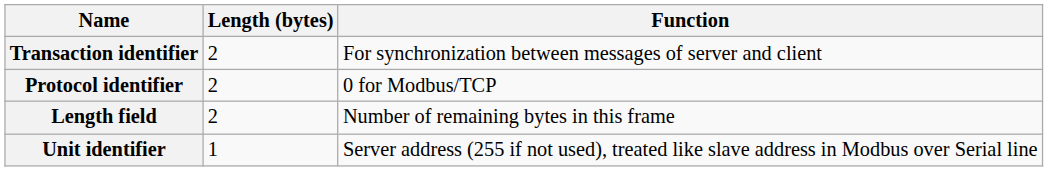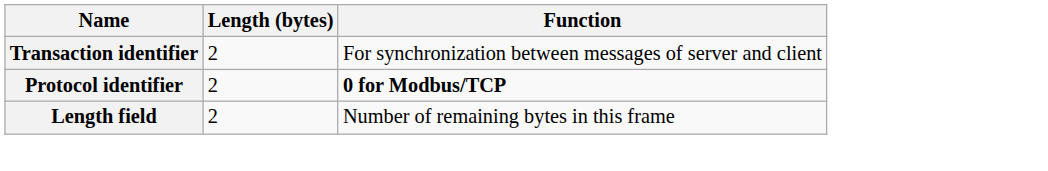Protocol identifier | Function: normal -> bold
- row: Unit identifier | 1 | Server address (255 if not used), treated like slave address in Modbus over Serial line
